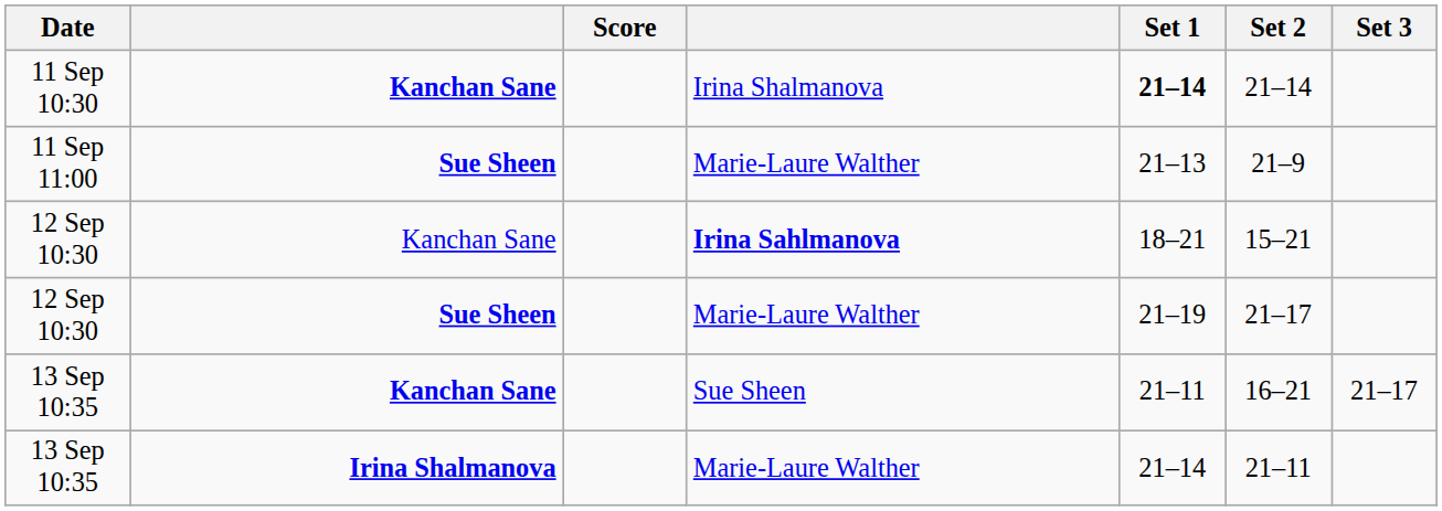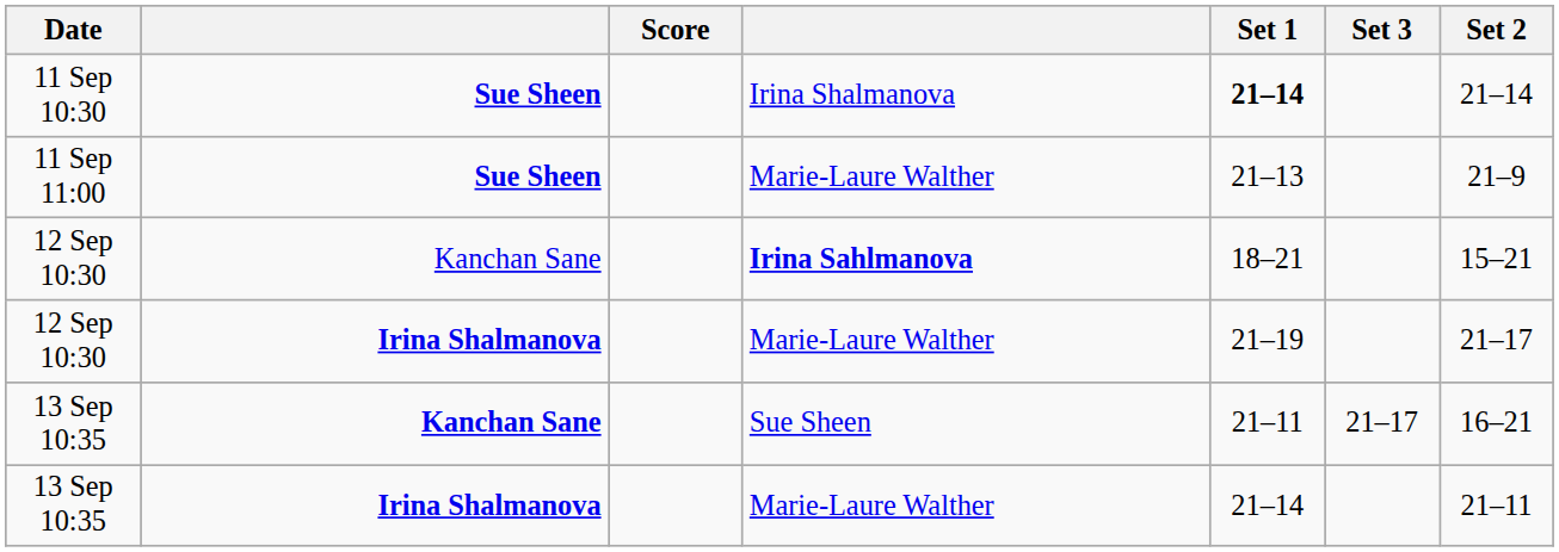columns swapped: Set 2 <-> Set 3
11 Sep 10:30 | column 2: Kanchan Sane -> Sue Sheen
12 Sep 10:30 / Marie-Laure Walther | column 2: Sue Sheen -> Irina Shalmanova
